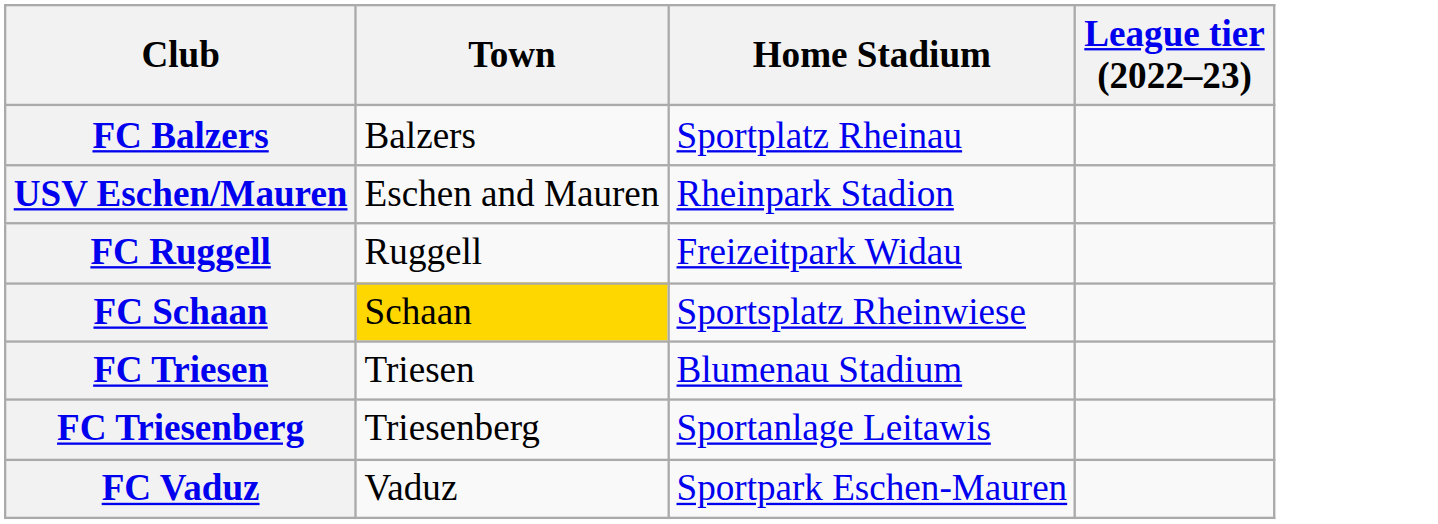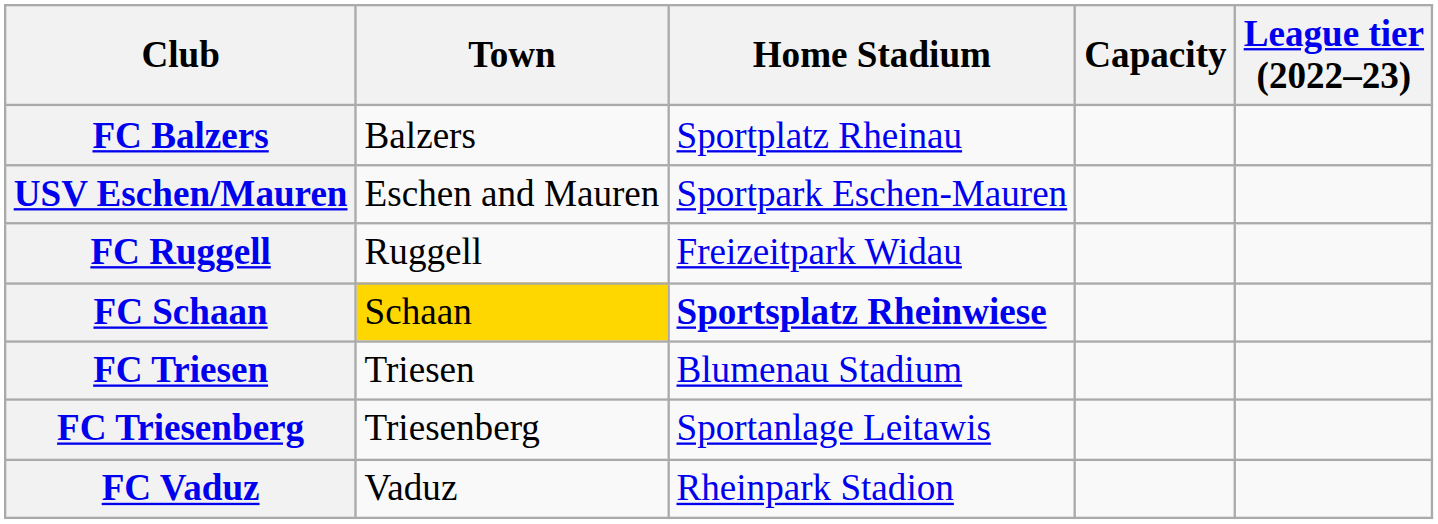+ column: Capacity
USV Eschen/Mauren | Home Stadium: Rheinpark Stadion -> Sportpark Eschen-Mauren
FC Schaan | Home Stadium: normal -> bold
FC Vaduz | Home Stadium: Sportpark Eschen-Mauren -> Rheinpark Stadion
